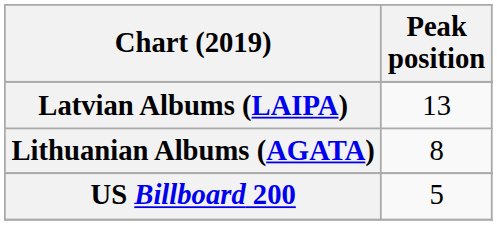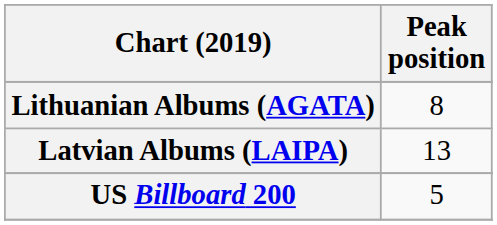rows swapped: Latvian Albums (LAIPA) <-> Lithuanian Albums (AGATA)
